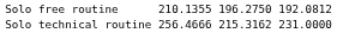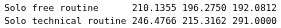Solo technical routine | column 3: 256.4666 -> 246.4766
Solo technical routine | column 7: 231.0000 -> 291.0000
